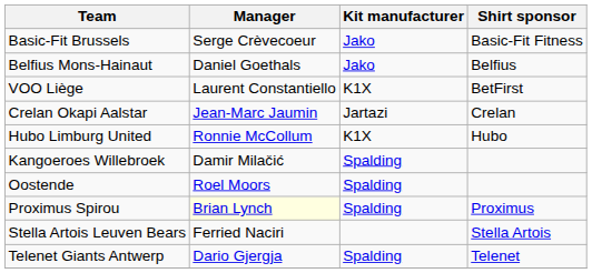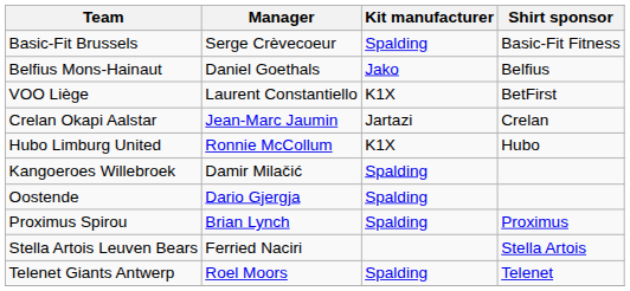Basic-Fit Brussels | Kit manufacturer: Jako -> Spalding
Oostende | Manager: Roel Moors -> Dario Gjergja
Proximus Spirou | Manager: lightyellow background -> no background
Telenet Giants Antwerp | Manager: Dario Gjergja -> Roel Moors
